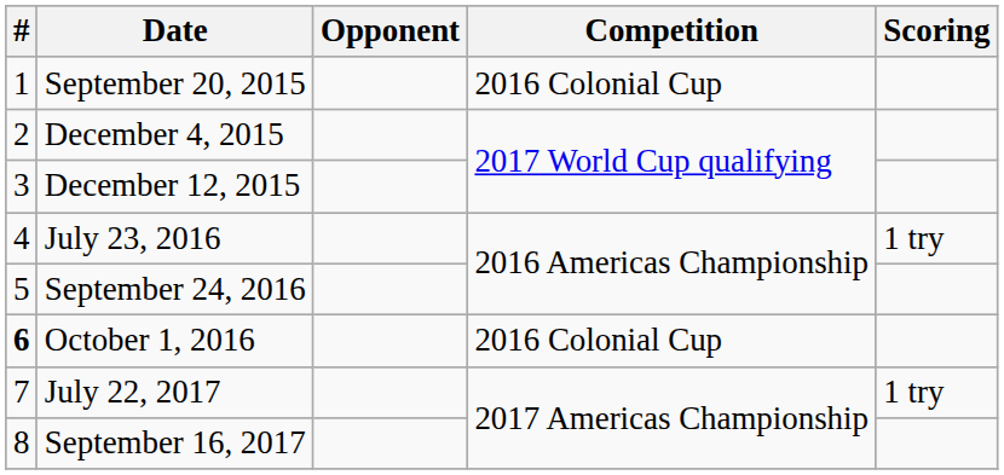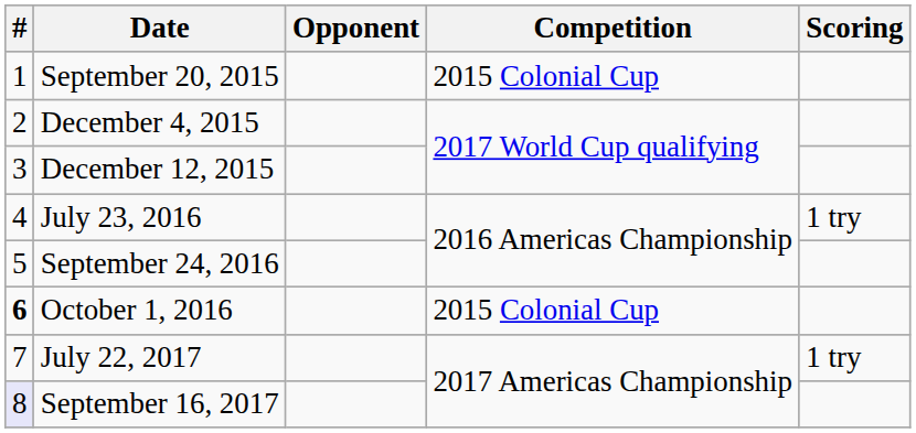September 20, 2015 | Competition: 2016 Colonial Cup -> 2015 Colonial Cup
October 1, 2016 | Competition: 2016 Colonial Cup -> 2015 Colonial Cup
September 16, 2017 | #: no background -> lavender background
